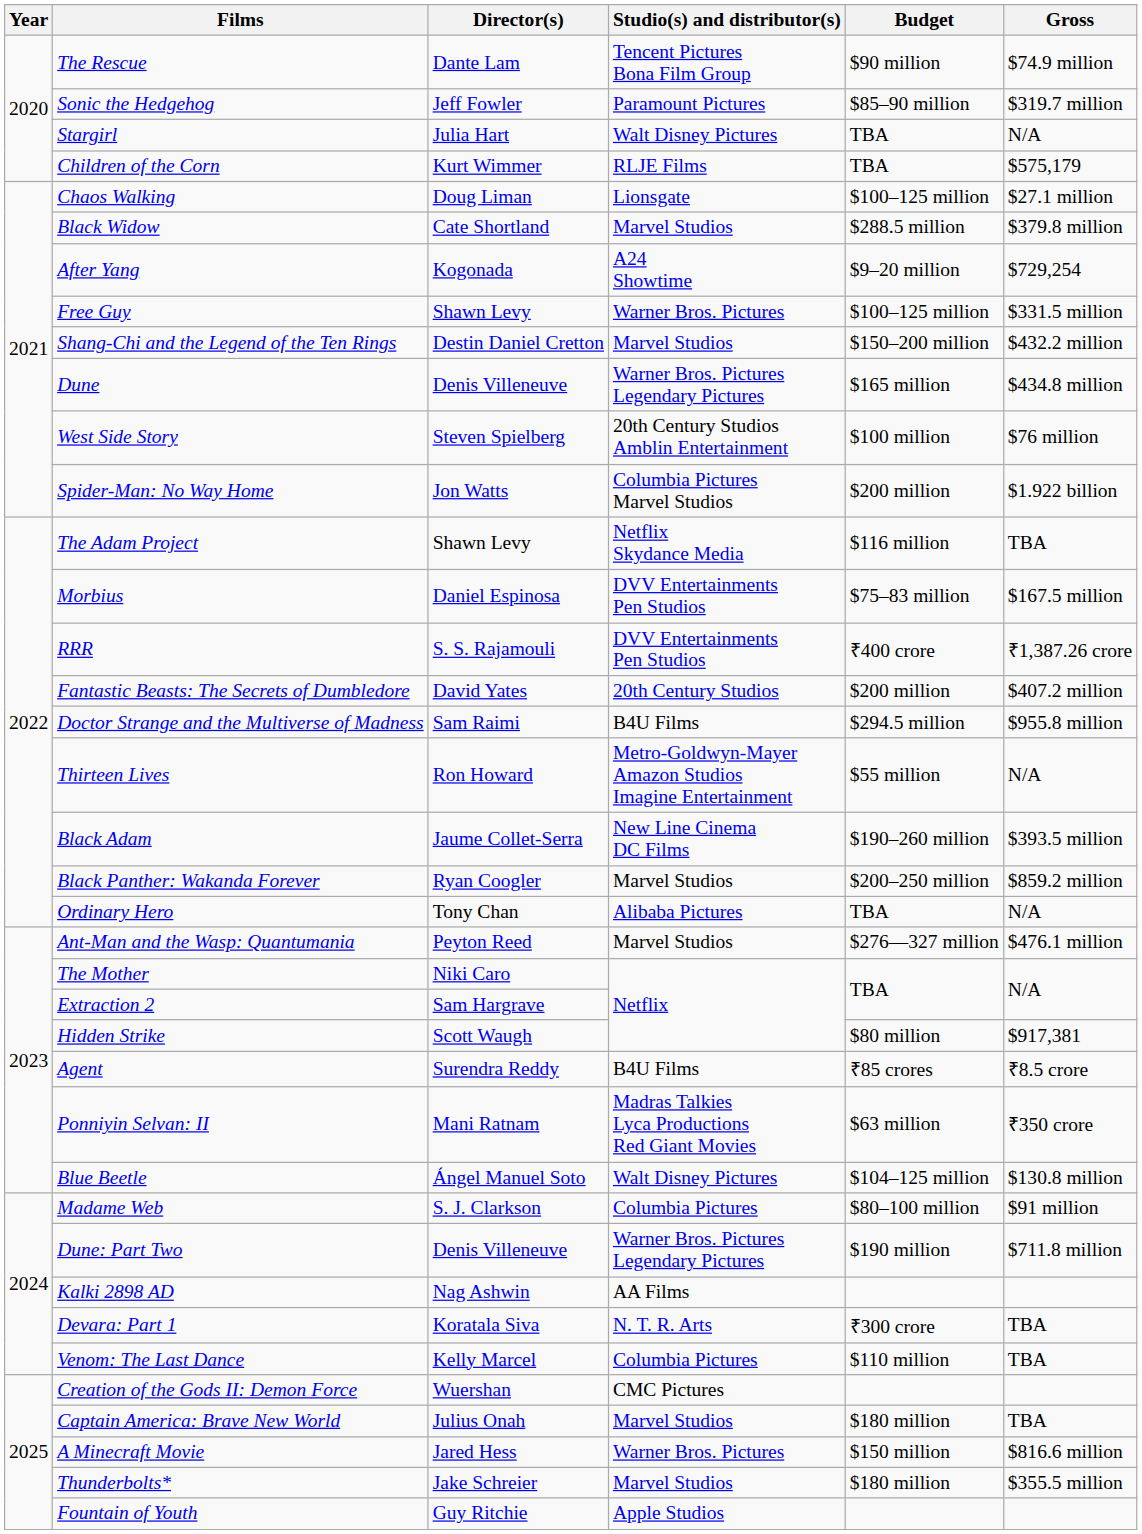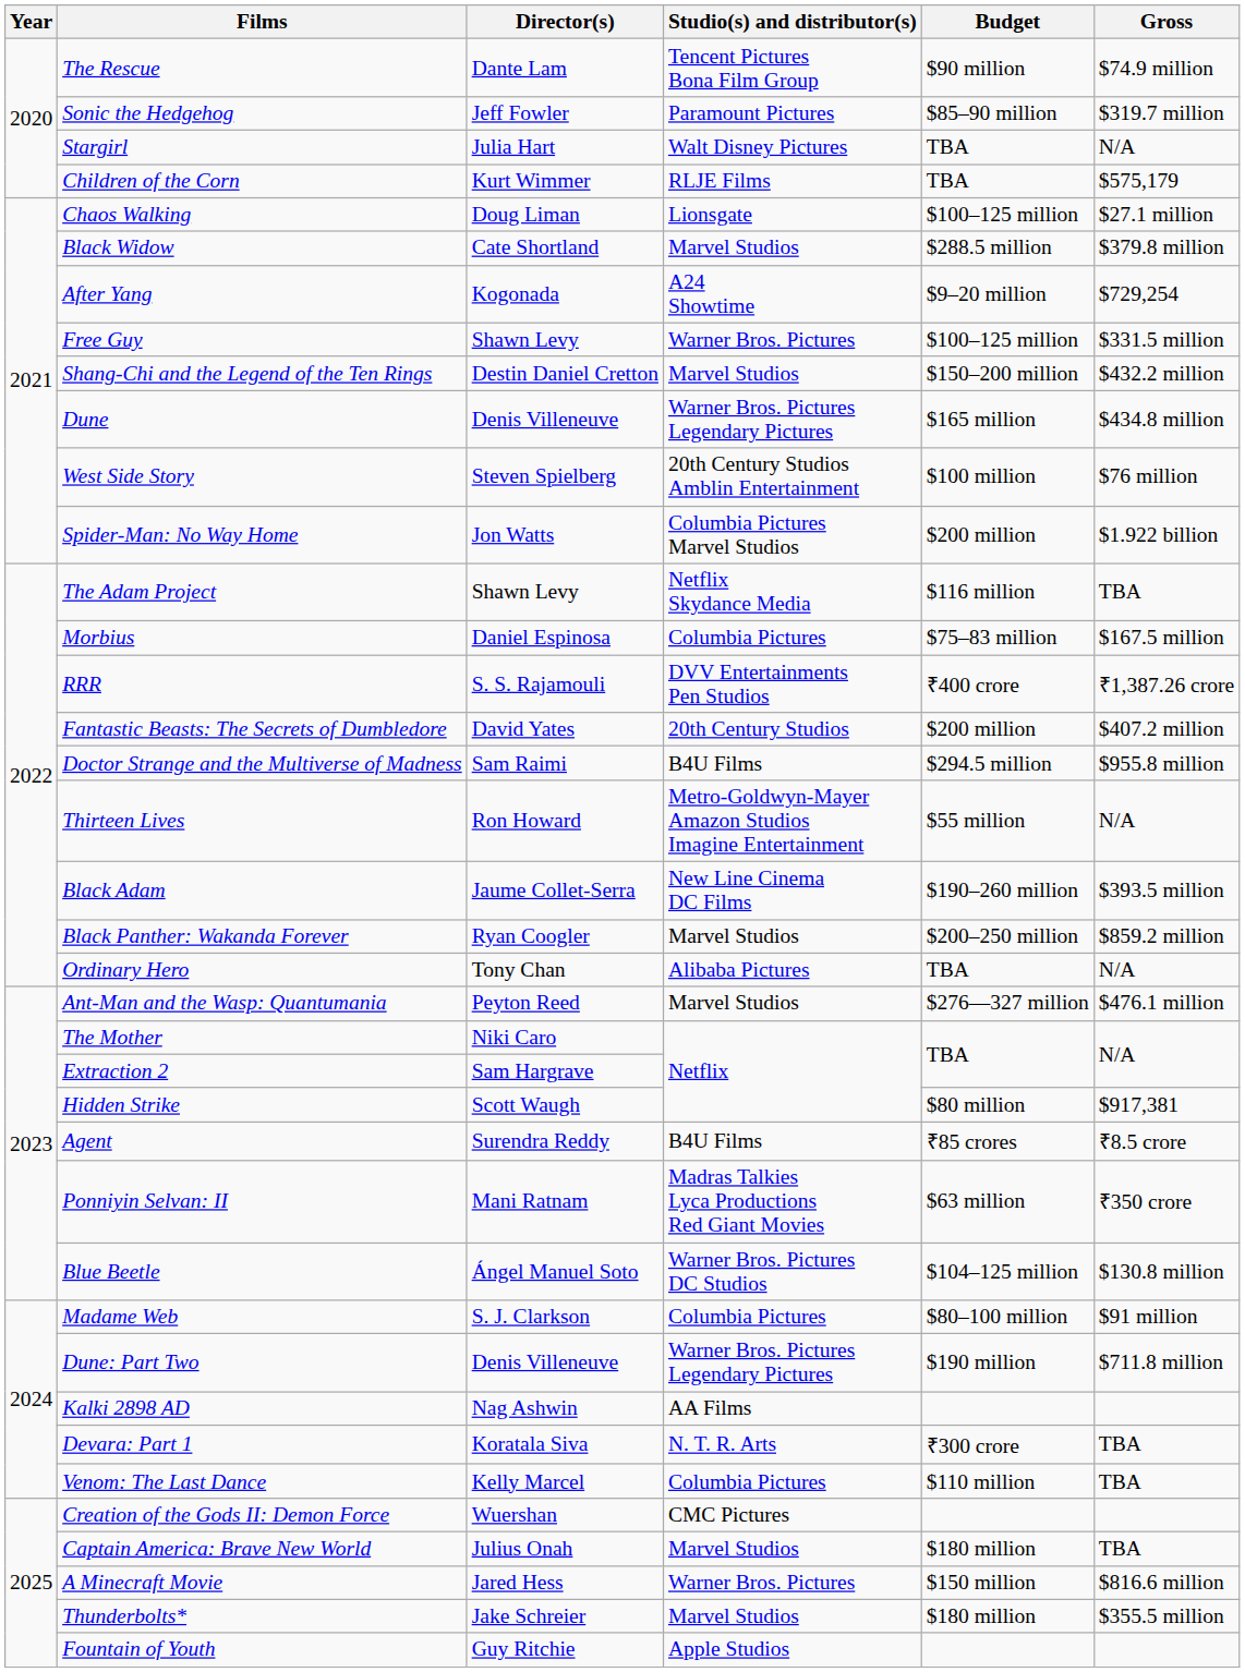Morbius | Studio(s) and distributor(s): DVV Entertainments Pen Studios -> Columbia Pictures
Blue Beetle | Studio(s) and distributor(s): Walt Disney Pictures -> Warner Bros. Pictures DC Studios
